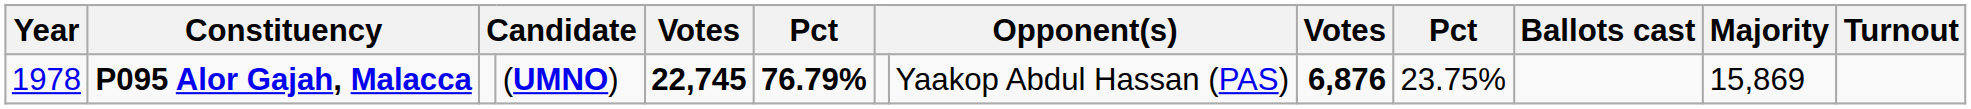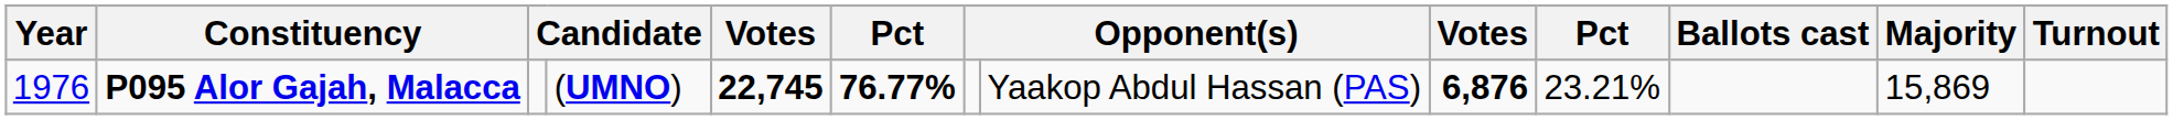P095 Alor Gajah, Malacca | Year: 1978 -> 1976
P095 Alor Gajah, Malacca | column 6: 76.79% -> 76.77%
P095 Alor Gajah, Malacca | column 10: 23.75% -> 23.21%
